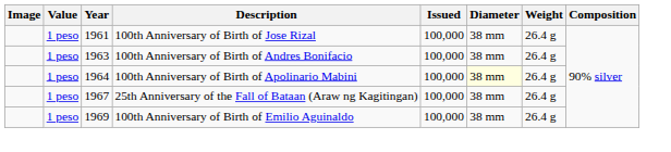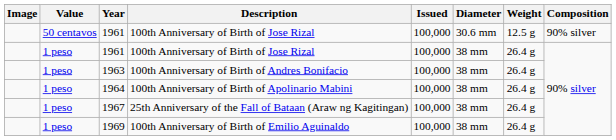+ row: 50 centavos | 1961 | 100th Anniversary of Birth of Jose Rizal | 100,000 | 30.6 mm | 12.5 g | 90% silver
1964 | Diameter: lightyellow background -> no background
